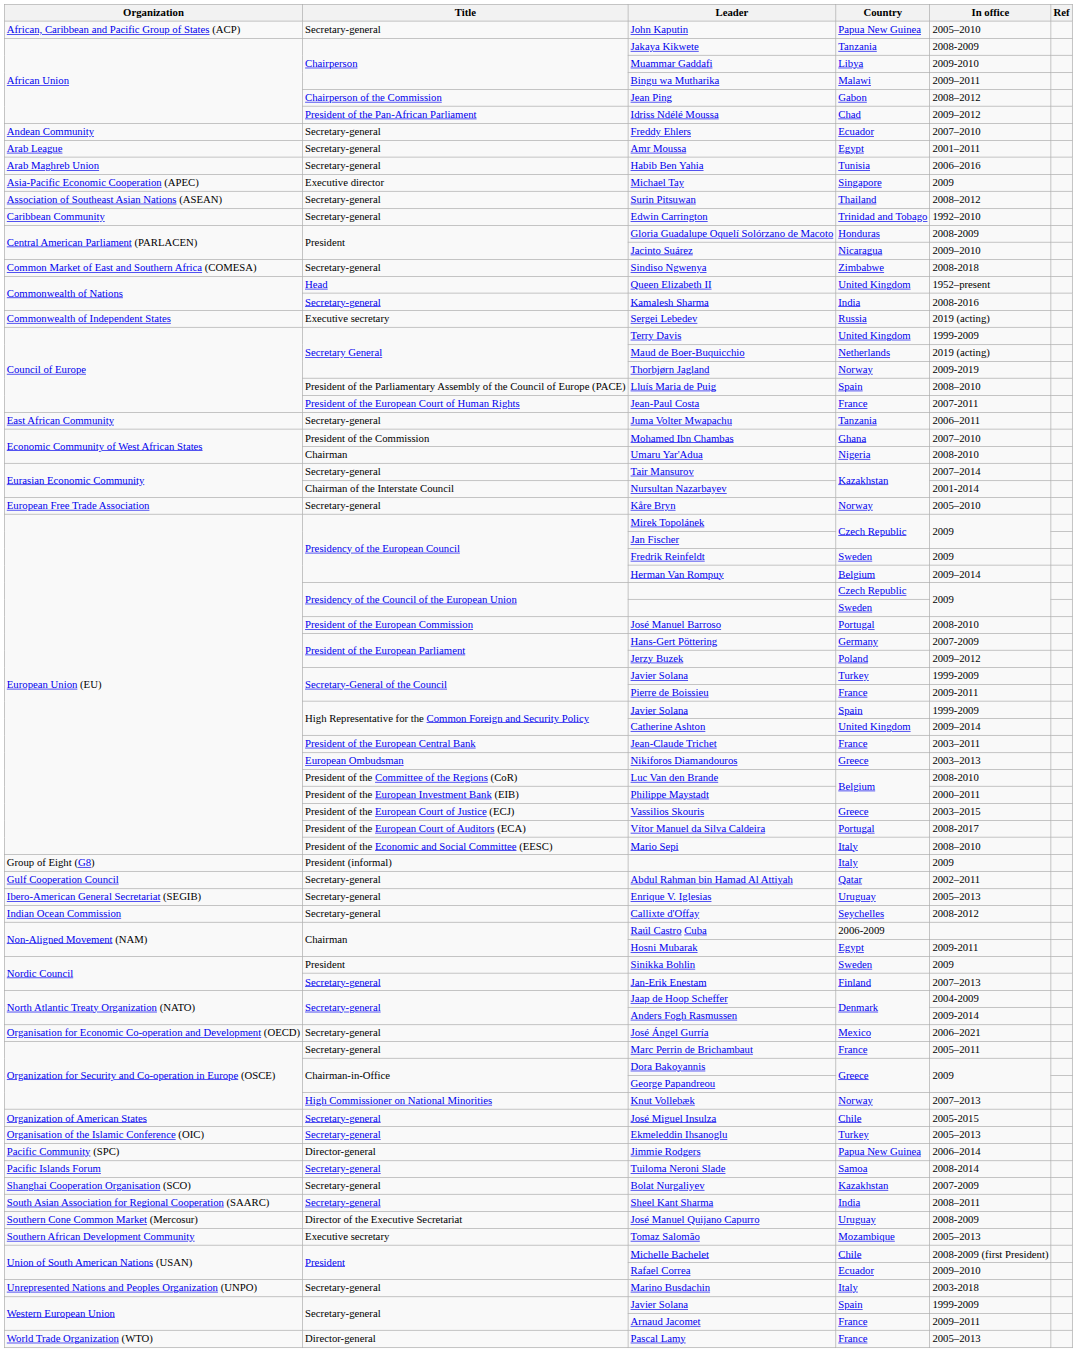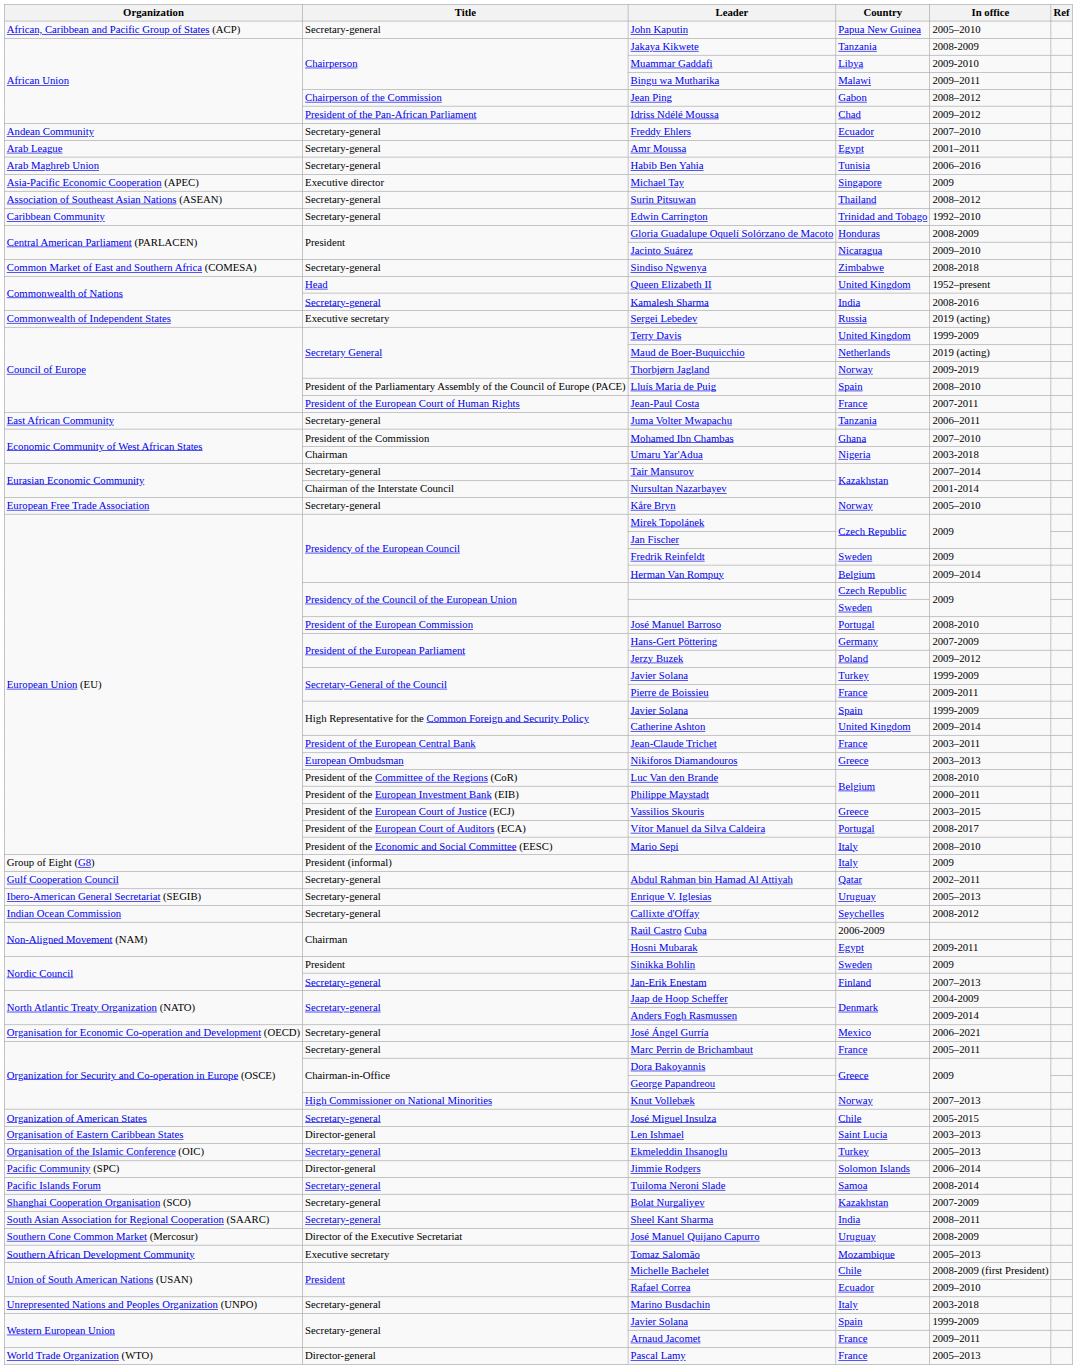Umaru Yar'Adua | In office: 2008-2010 -> 2003-2018
+ row: Organisation of Eastern Caribbean States | Director-general | Len Ishmael | Saint Lucia | 2003–2013
Jimmie Rodgers | Country: Papua New Guinea -> Solomon Islands
